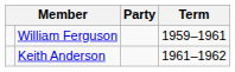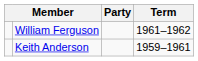William Ferguson | Term: 1959–1961 -> 1961–1962
Keith Anderson | Term: 1961–1962 -> 1959–1961
